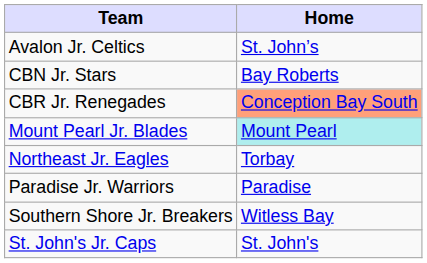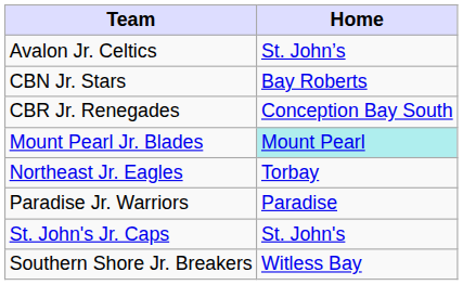CBR Jr. Renegades | Home: lightsalmon background -> no background
rows swapped: St. John's Jr. Caps <-> Southern Shore Jr. Breakers
